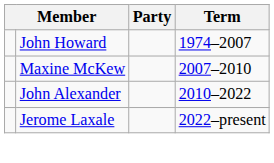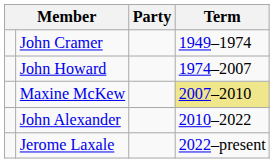+ row: John Cramer | 1949–1974
Maxine McKew | Term: no background -> khaki background
